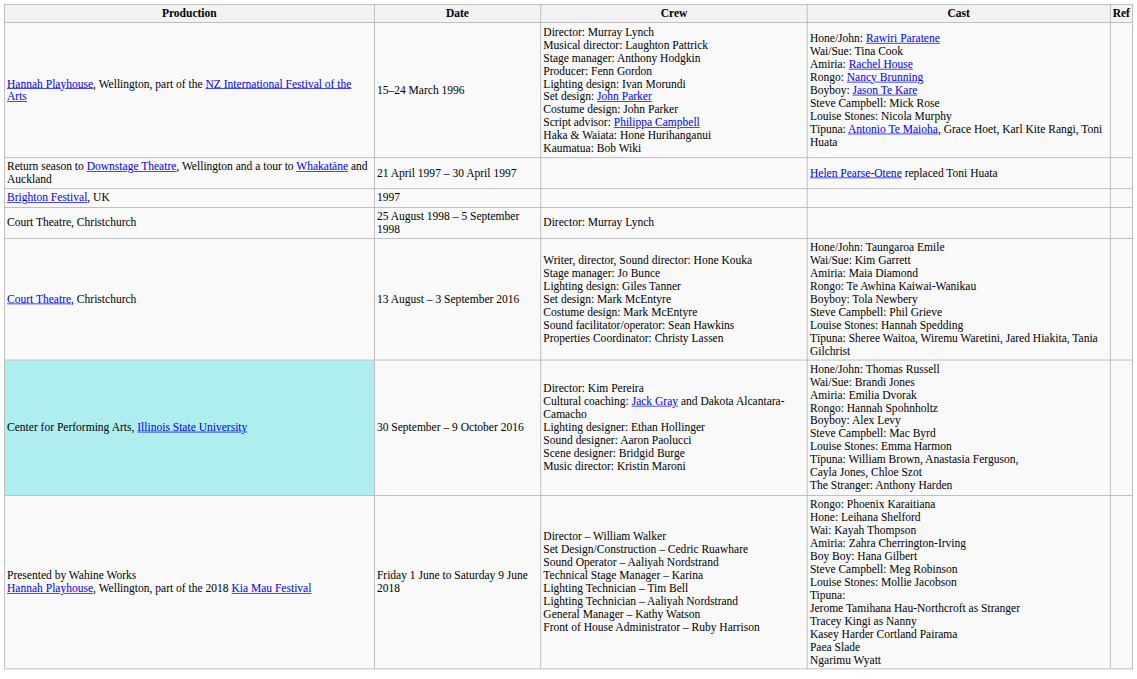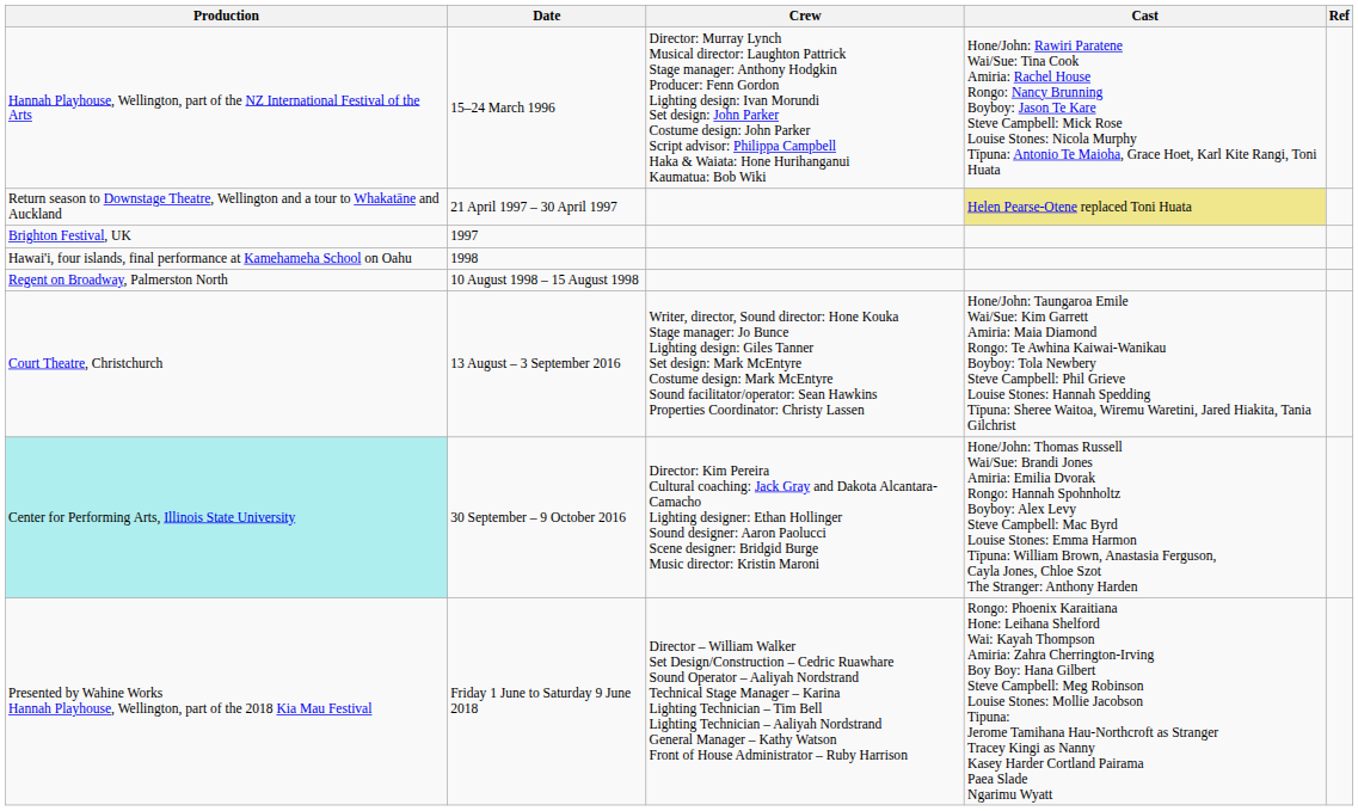21 April 1997 – 30 April 1997 | Cast: no background -> khaki background
+ row: Hawai'i, four islands, final performance at Kamehameha School on Oahu | 1998
+ row: Regent on Broadway, Palmerston North | 10 August 1998 – 15 August 1998
- row: Court Theatre, Christchurch | 25 August 1998 – 5 September 1998 | Director: Murray Lynch
